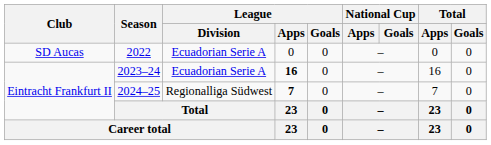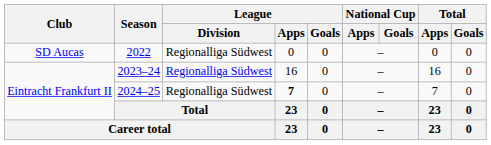2022 | League / Division: Ecuadorian Serie A -> Regionalliga Südwest
2023–24 | League / Division: Ecuadorian Serie A -> Regionalliga Südwest
2023–24 | League / Apps: bold -> normal
